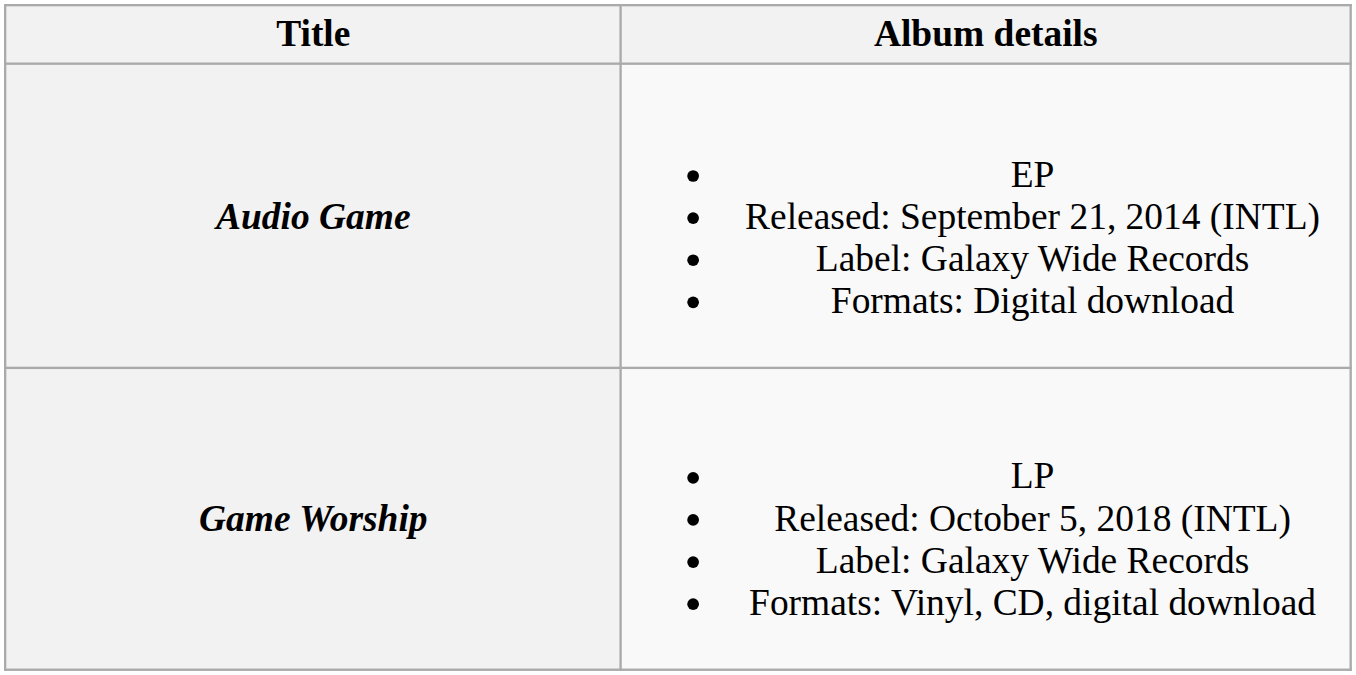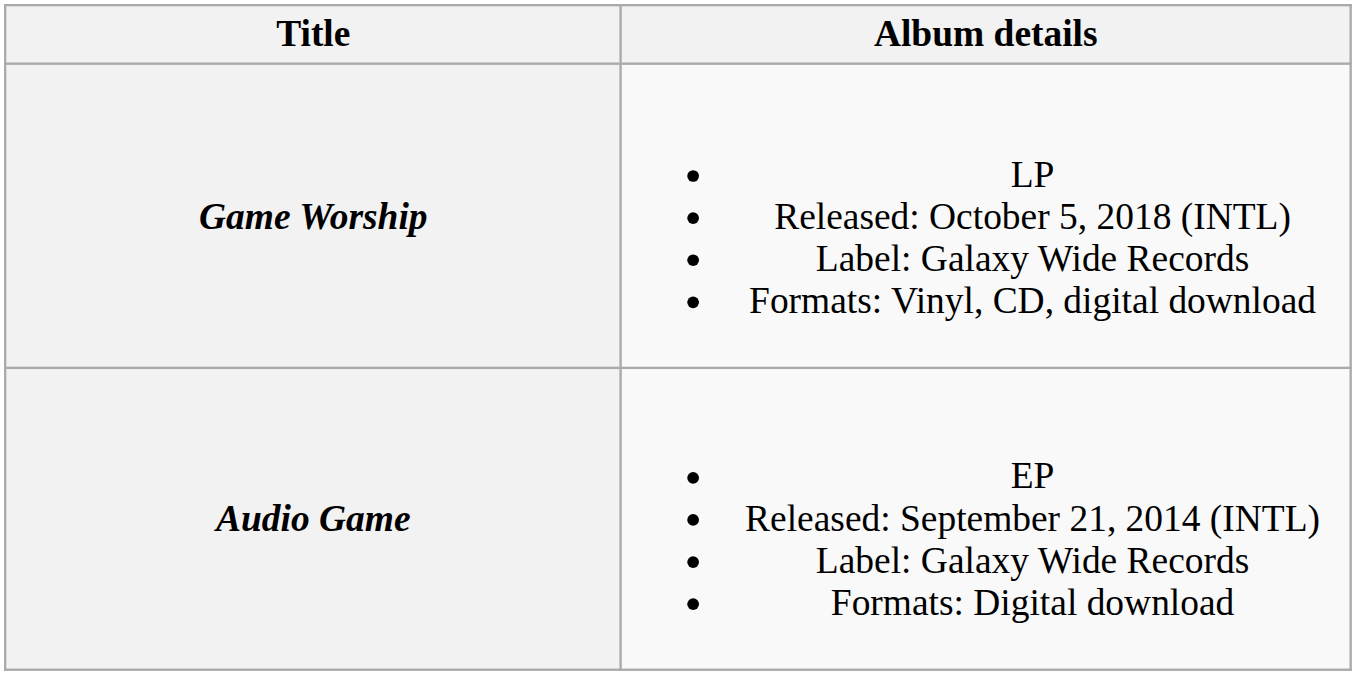rows swapped: Audio Game <-> Game Worship
